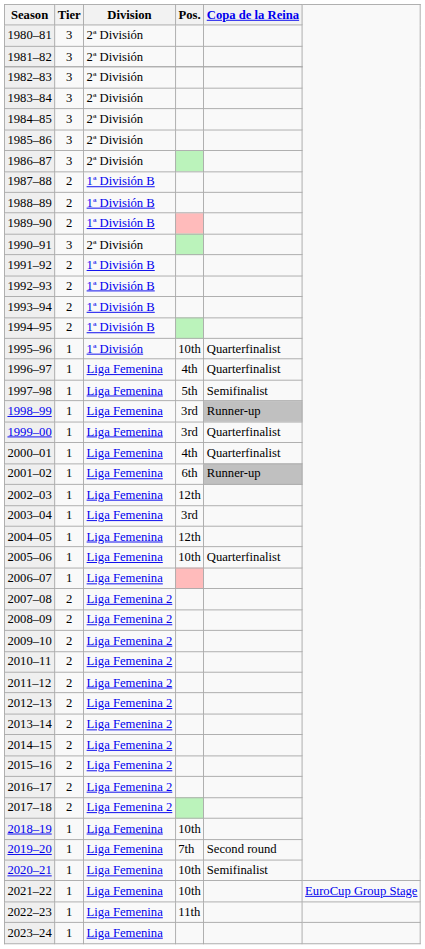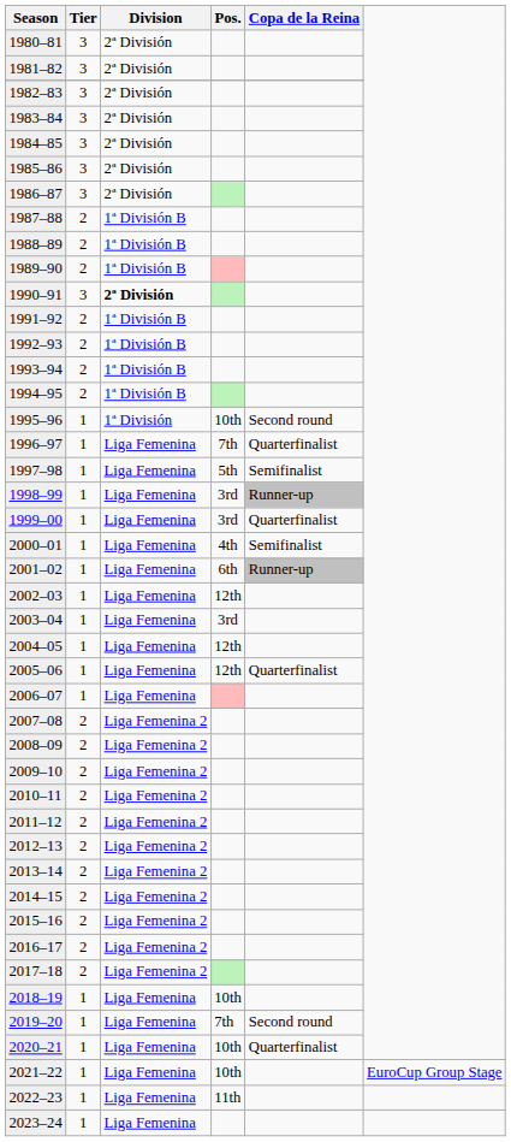1990–91 | Division: normal -> bold
1995–96 | Copa de la Reina: Quarterfinalist -> Second round
1996–97 | Pos.: 4th -> 7th
2000–01 | Copa de la Reina: Quarterfinalist -> Semifinalist
2005–06 | Pos.: 10th -> 12th
2020–21 | Copa de la Reina: Semifinalist -> Quarterfinalist
